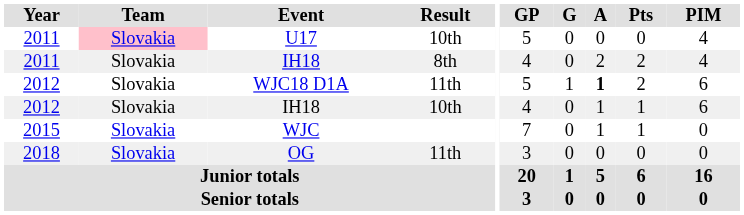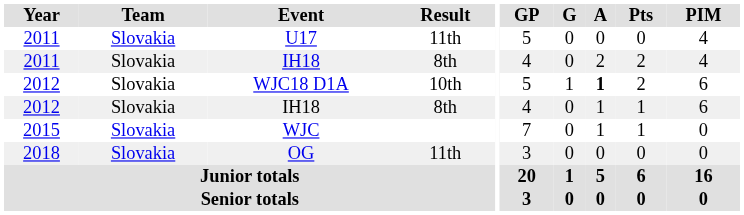U17 | Team: pink background -> no background
U17 | Result: 10th -> 11th
WJC18 D1A | Result: 11th -> 10th
2012 / IH18 | Result: 10th -> 8th
